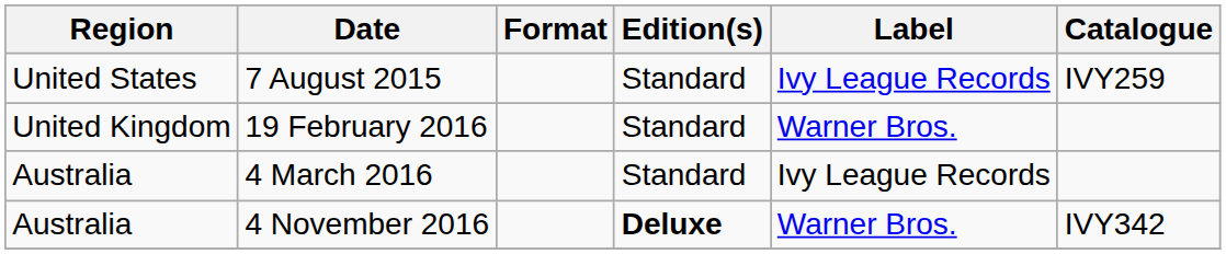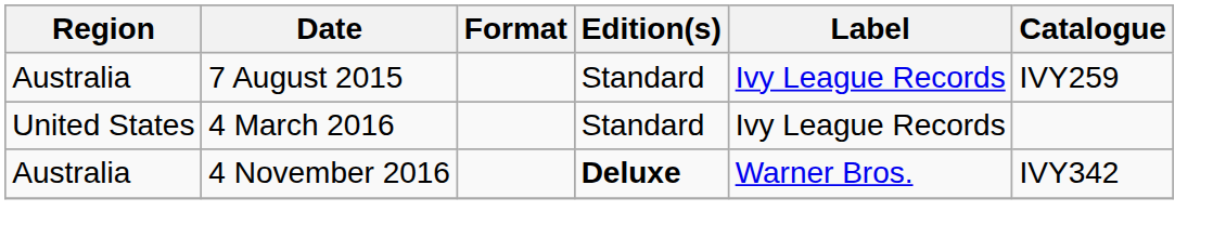7 August 2015 | Region: United States -> Australia
- row: United Kingdom | 19 February 2016 | Standard | Warner Bros.
4 March 2016 | Region: Australia -> United States
